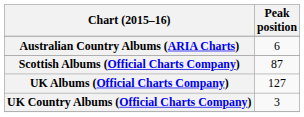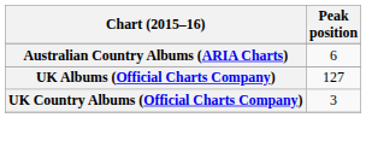- row: Scottish Albums (Official Charts Company) | 87
